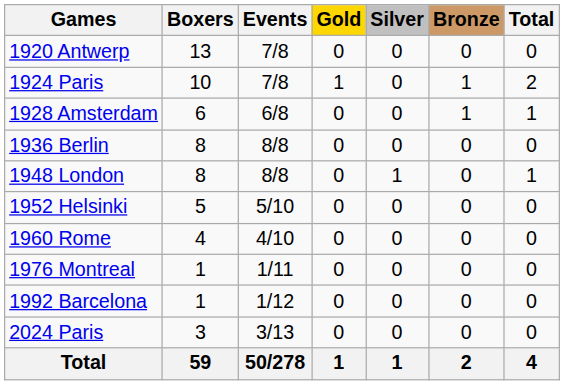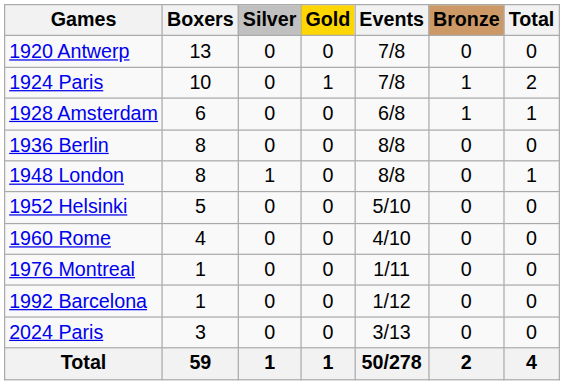columns swapped: Events <-> Silver
